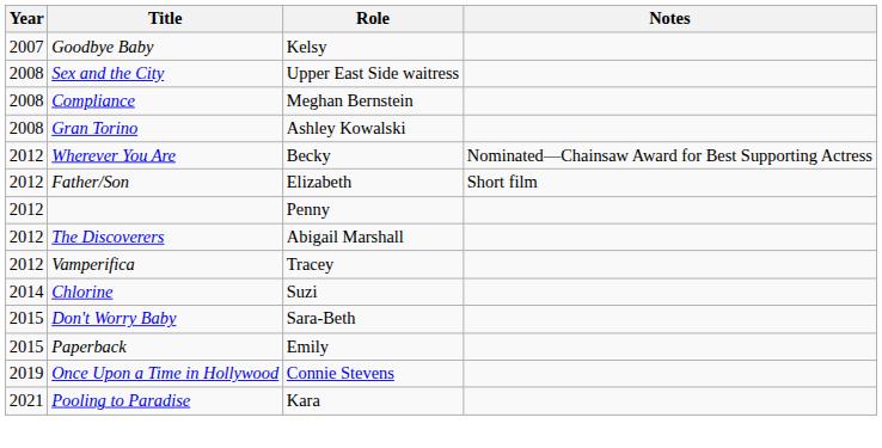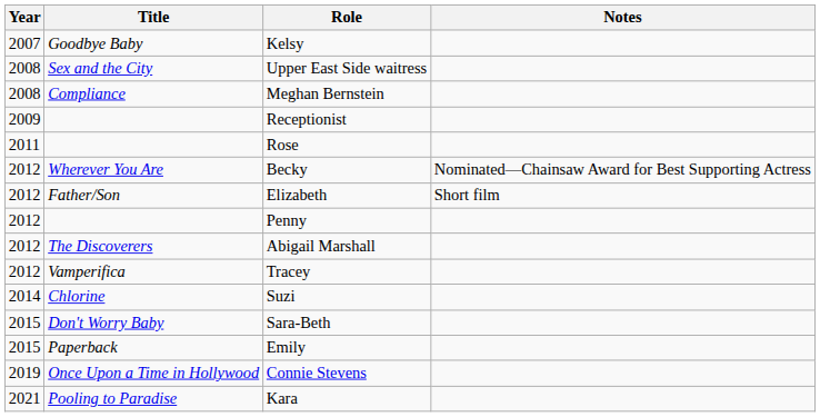- row: 2008 | Gran Torino | Ashley Kowalski
+ row: 2009 | Receptionist
+ row: 2011 | Rose
